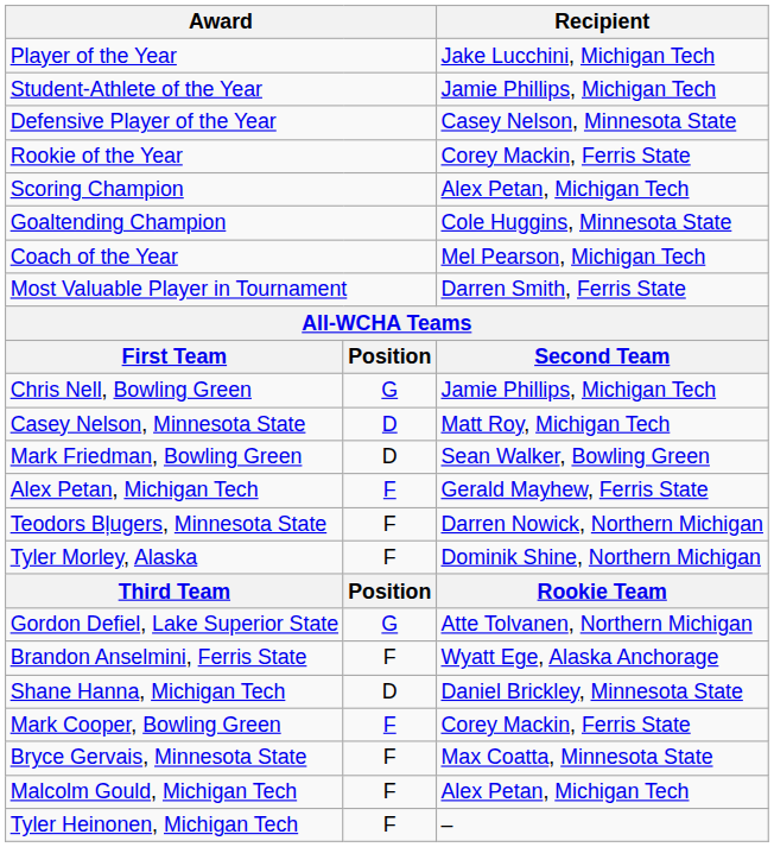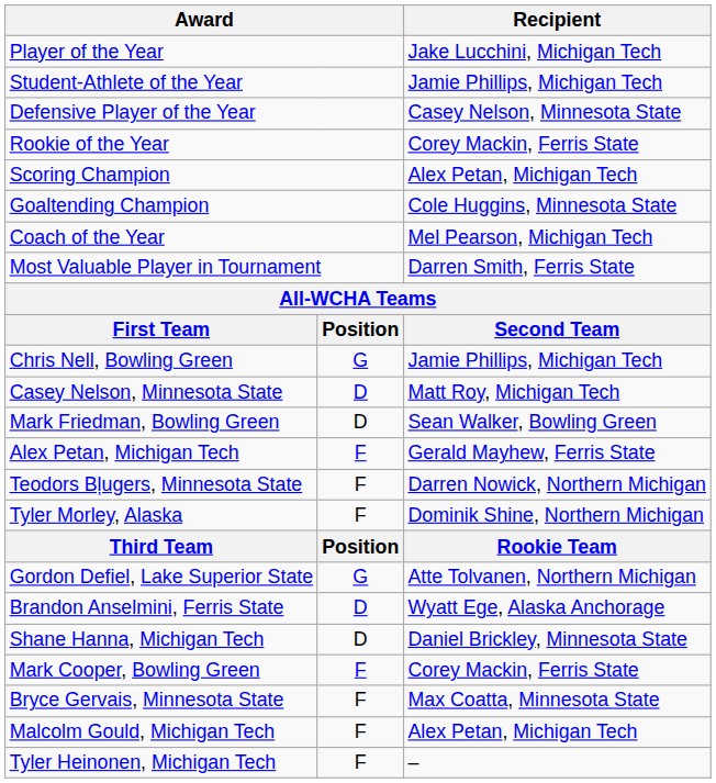Brandon Anselmini, Ferris State | column 2: F -> D
